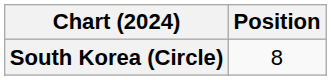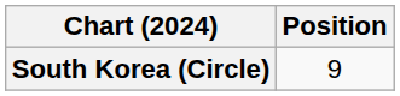South Korea (Circle) | Position: 8 -> 9
